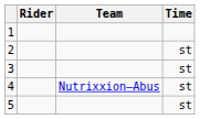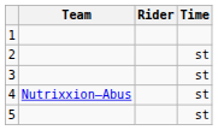columns swapped: Rider <-> Team
